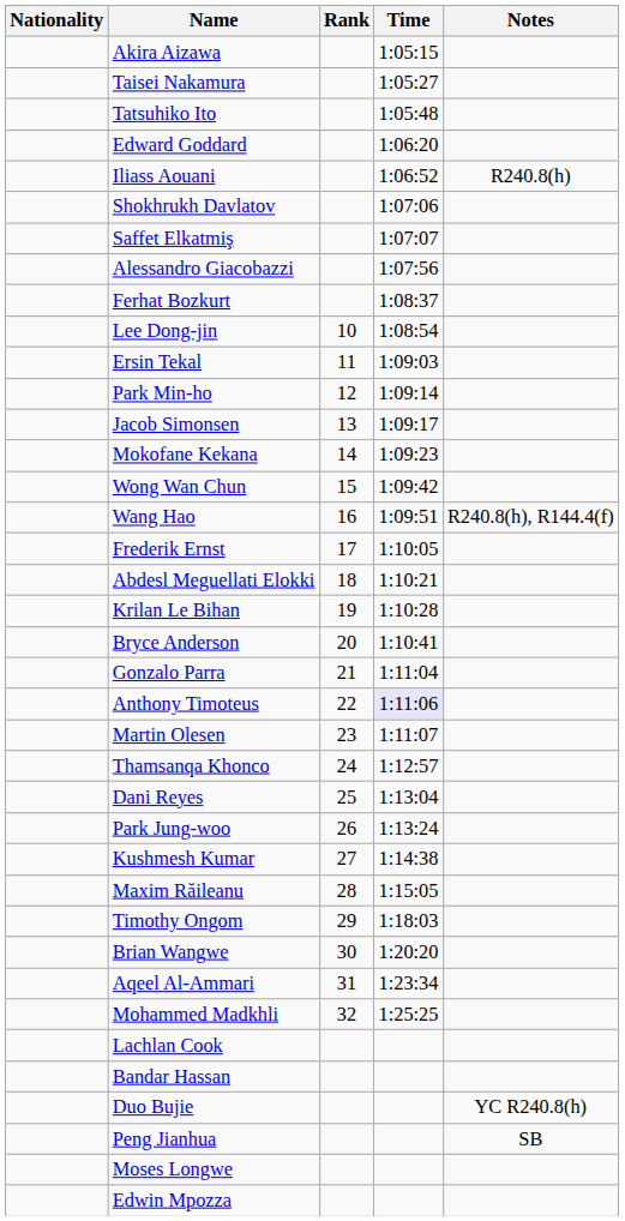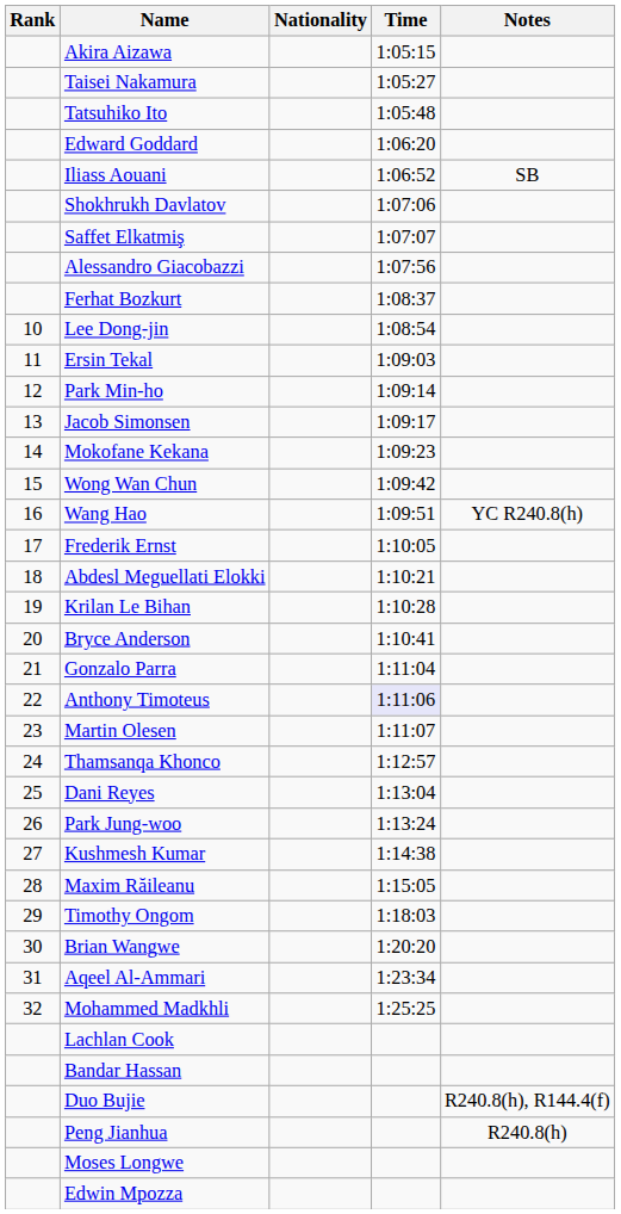columns swapped: Rank <-> Nationality
Iliass Aouani | Notes: R240.8(h) -> SB
Wang Hao | Notes: R240.8(h), R144.4(f) -> YC R240.8(h)
Duo Bujie | Notes: YC R240.8(h) -> R240.8(h), R144.4(f)
Peng Jianhua | Notes: SB -> R240.8(h)
